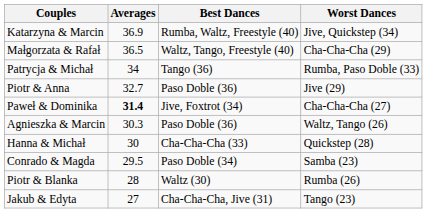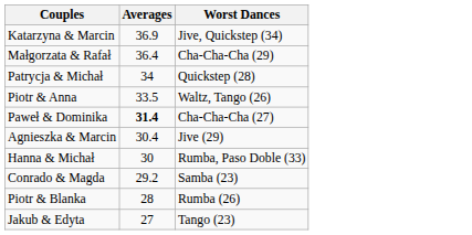- column: Best Dances | Rumba, Waltz, Freestyle (40) | Waltz, Tango, Freestyle (40) | Tango (36) | Paso Doble (36) | Jive, Foxtrot (34) | Paso Doble (36) | Cha-Cha-Cha (33) | Paso Doble (34) | Waltz (30) | Cha-Cha-Cha, Jive (31)
Małgorzata & Rafał | Averages: 36.5 -> 36.4
Patrycja & Michał | Worst Dances: Rumba, Paso Doble (33) -> Quickstep (28)
Piotr & Anna | Averages: 32.7 -> 33.5
Piotr & Anna | Worst Dances: Jive (29) -> Waltz, Tango (26)
Agnieszka & Marcin | Averages: 30.3 -> 30.4
Agnieszka & Marcin | Worst Dances: Waltz, Tango (26) -> Jive (29)
Hanna & Michał | Worst Dances: Quickstep (28) -> Rumba, Paso Doble (33)
Conrado & Magda | Averages: 29.5 -> 29.2
